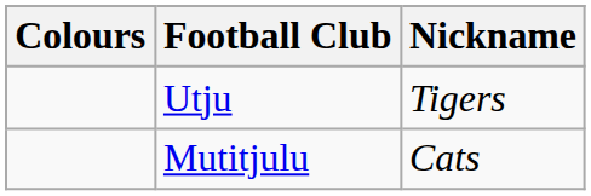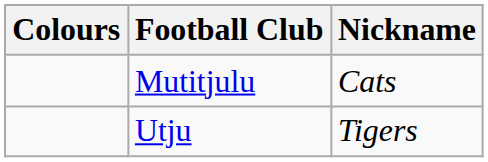rows swapped: Mutitjulu <-> Utju
